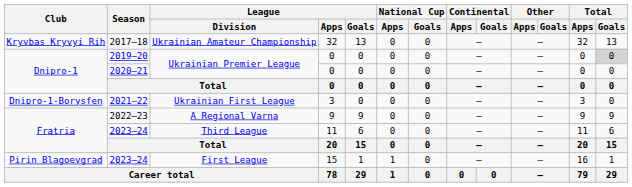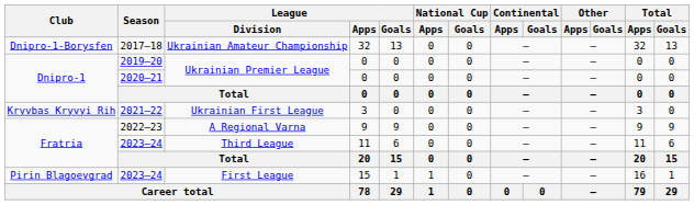2017–18 | Club: Kryvbas Kryvyi Rih -> Dnipro-1-Borysfen
2019–20 | Total / Goals: lightgrey background -> no background
2021–22 | Club: Dnipro-1-Borysfen -> Kryvbas Kryvyi Rih
